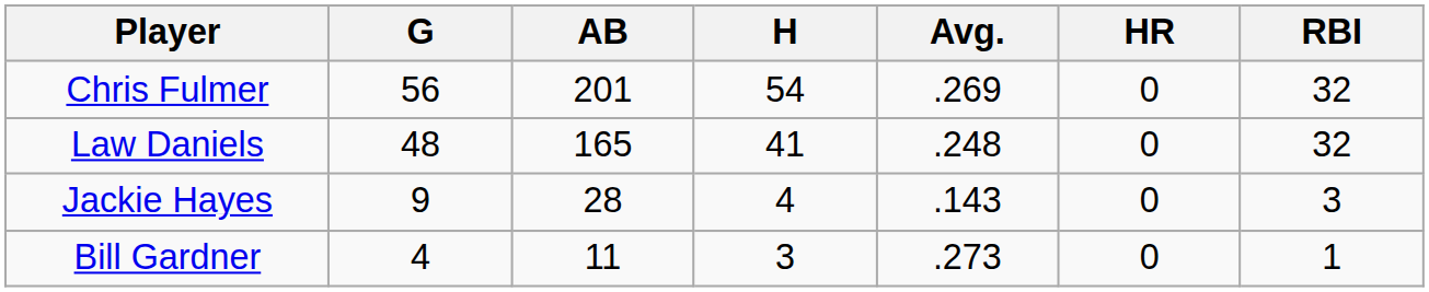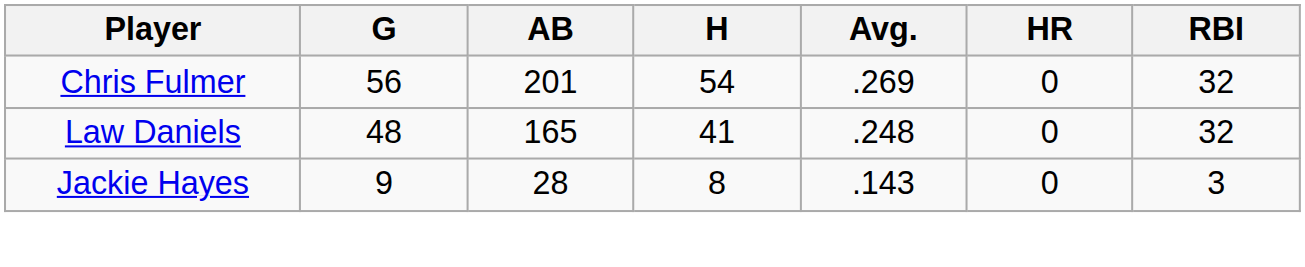Jackie Hayes | H: 4 -> 8
- row: Bill Gardner | 4 | 11 | 3 | .273 | 0 | 1
